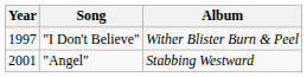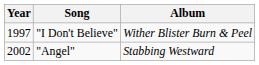"Angel" | Year: 2001 -> 2002
